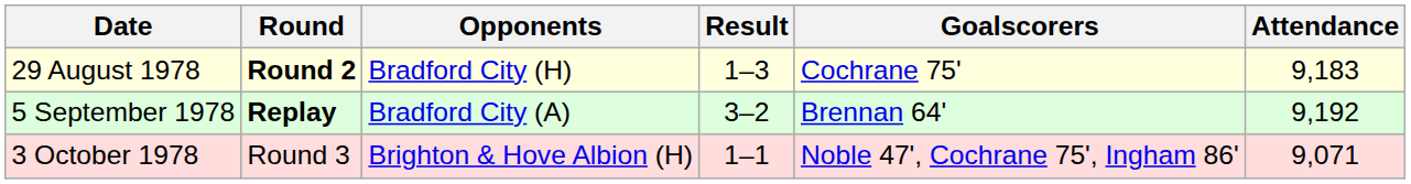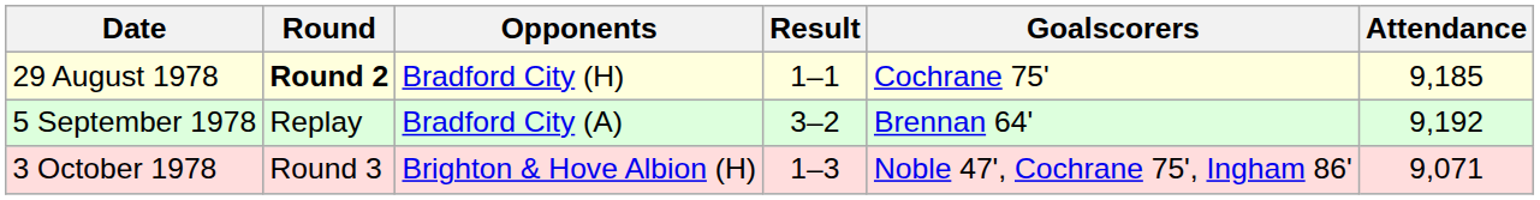29 August 1978 | Result: 1–3 -> 1–1
29 August 1978 | Attendance: 9,183 -> 9,185
5 September 1978 | Round: bold -> normal
3 October 1978 | Result: 1–1 -> 1–3
